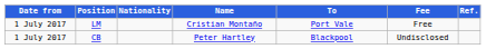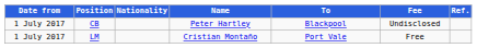rows swapped: CB <-> LM
